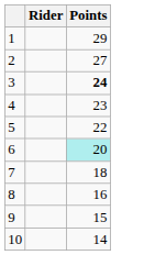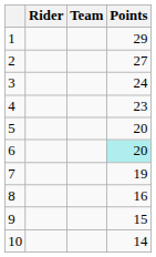+ column: Team
3 | Points: bold -> normal
5 | Points: 22 -> 20
7 | Points: 18 -> 19
